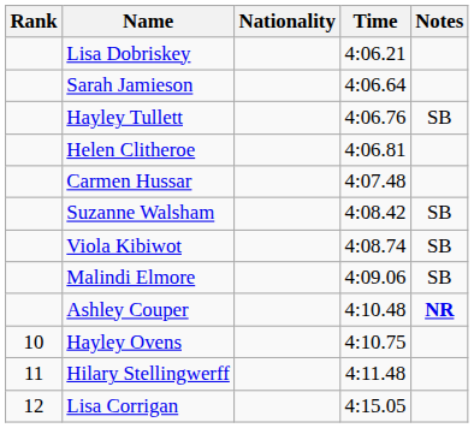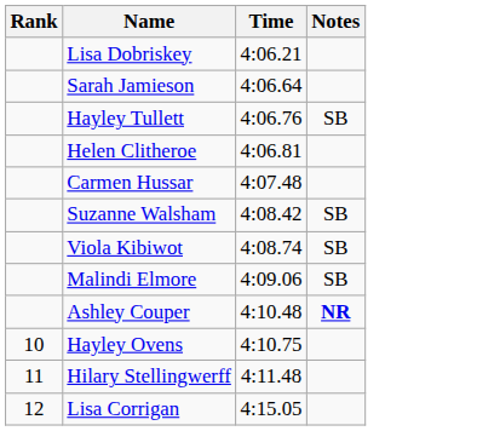- column: Nationality
